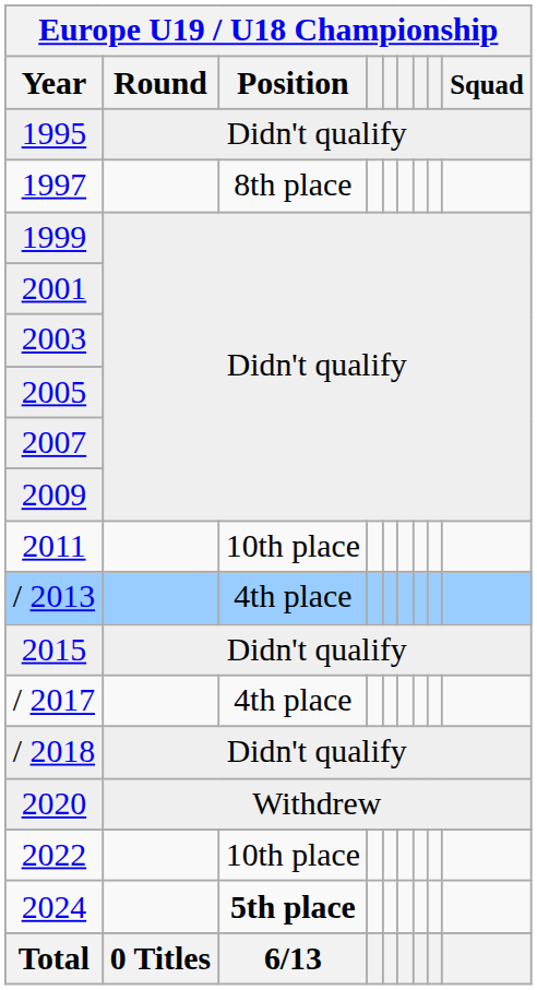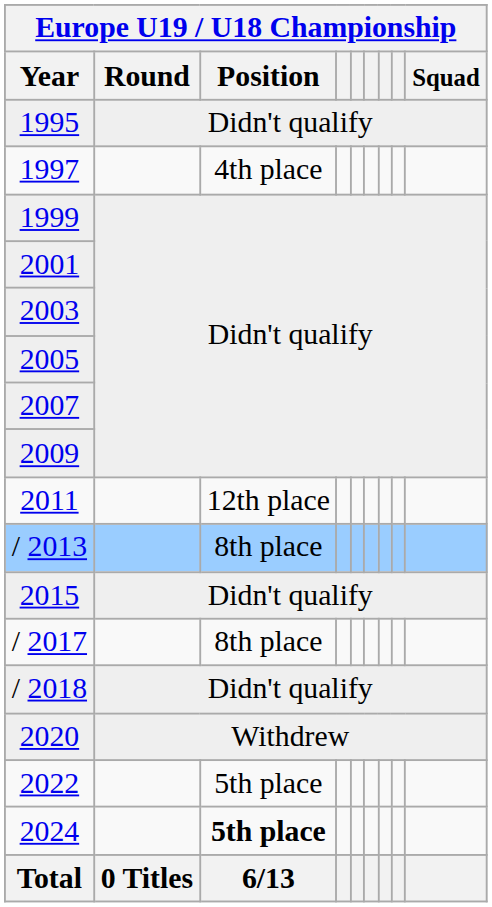1997 | Europe U19 / U18 Championship / Position: 8th place -> 4th place
2011 | Europe U19 / U18 Championship / Position: 10th place -> 12th place
/ 2013 | Europe U19 / U18 Championship / Position: 4th place -> 8th place
/ 2017 | Europe U19 / U18 Championship / Position: 4th place -> 8th place
2022 | Europe U19 / U18 Championship / Position: 10th place -> 5th place
